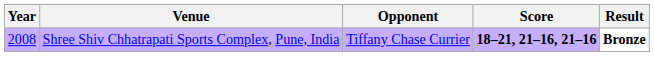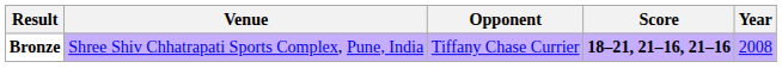columns swapped: Year <-> Result
